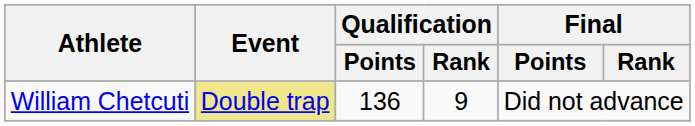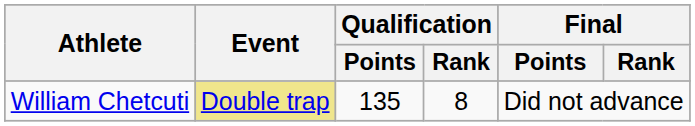William Chetcuti | Qualification / Points: 136 -> 135
William Chetcuti | Qualification / Rank: 9 -> 8
